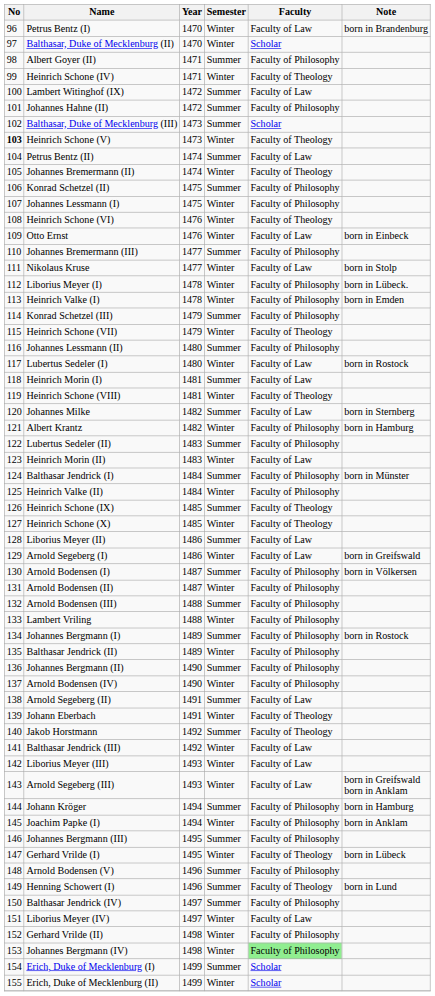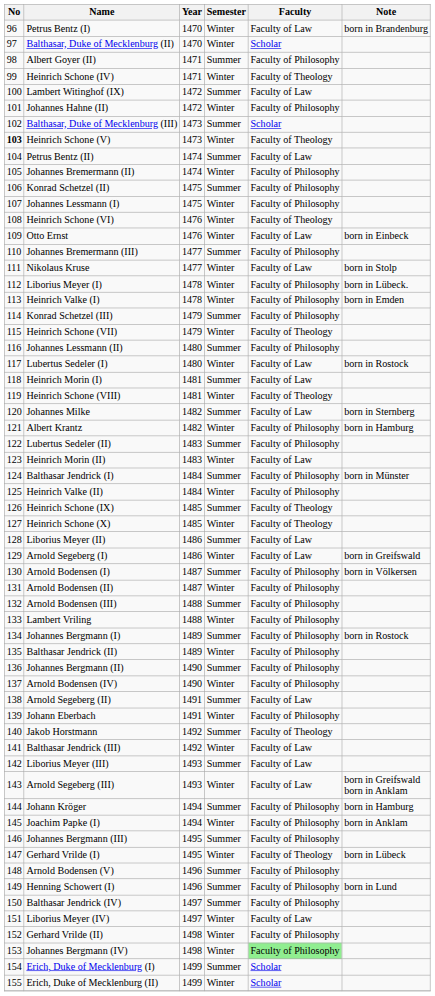Johannes Hahne (II) | Semester: Summer -> Winter
Johannes Bremermann (II) | Faculty: Faculty of Theology -> Faculty of Philosophy
Johann Eberbach | Faculty: Faculty of Theology -> Faculty of Philosophy
Liborius Meyer (III) | Semester: Winter -> Summer
Henning Schowert (I) | Faculty: Faculty of Theology -> Faculty of Philosophy
